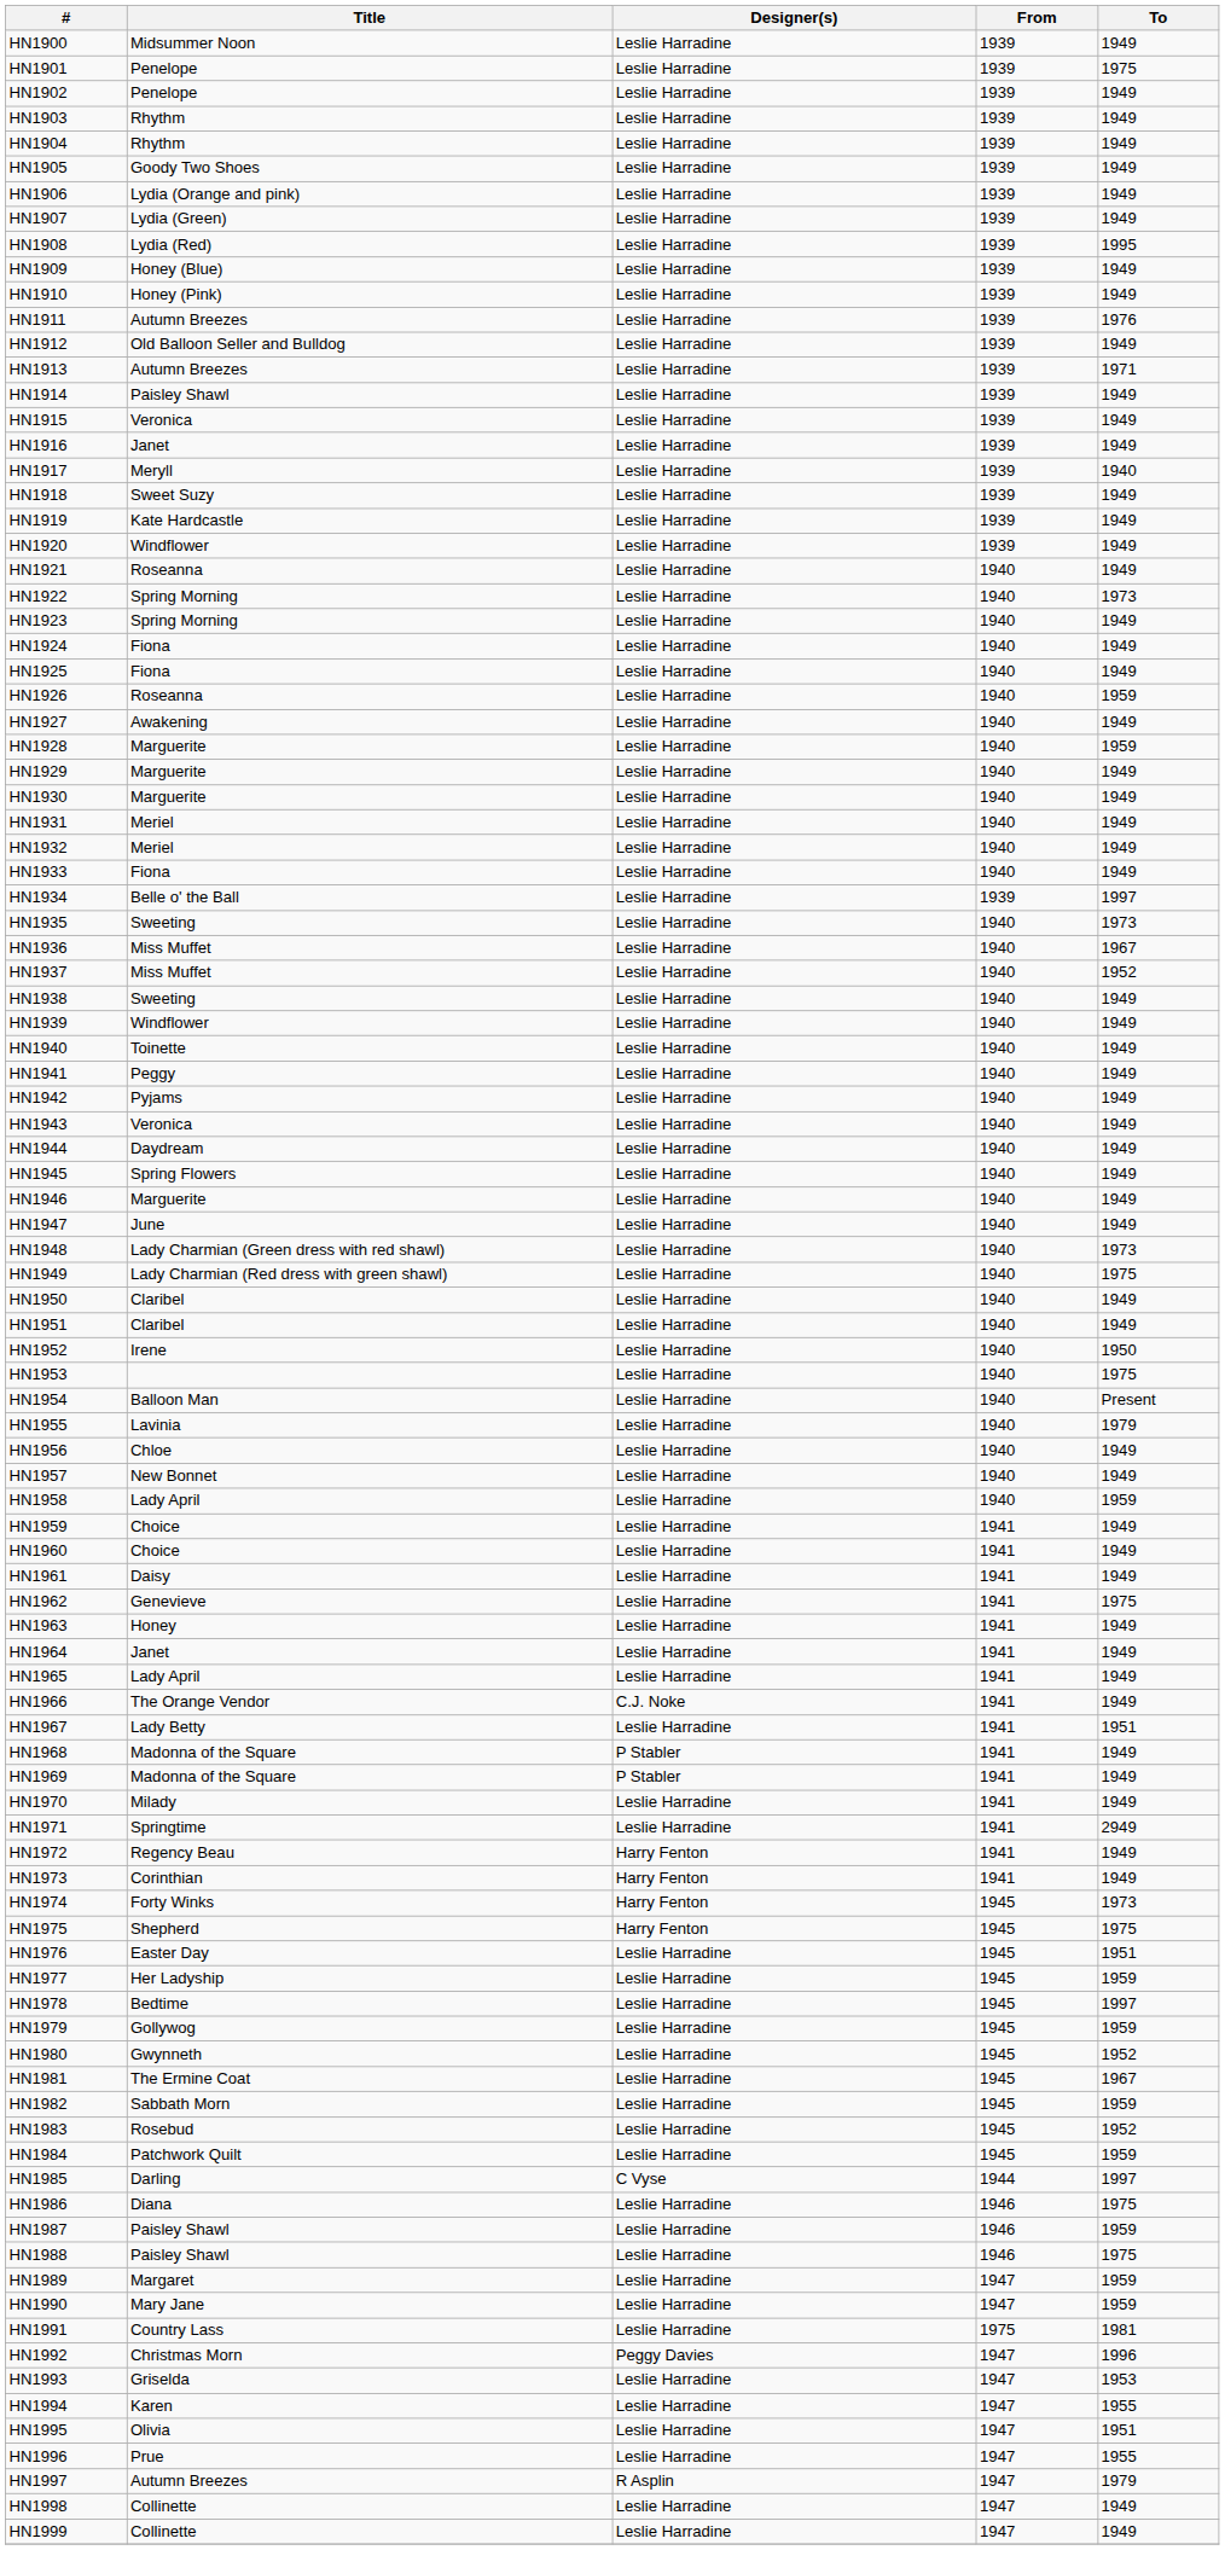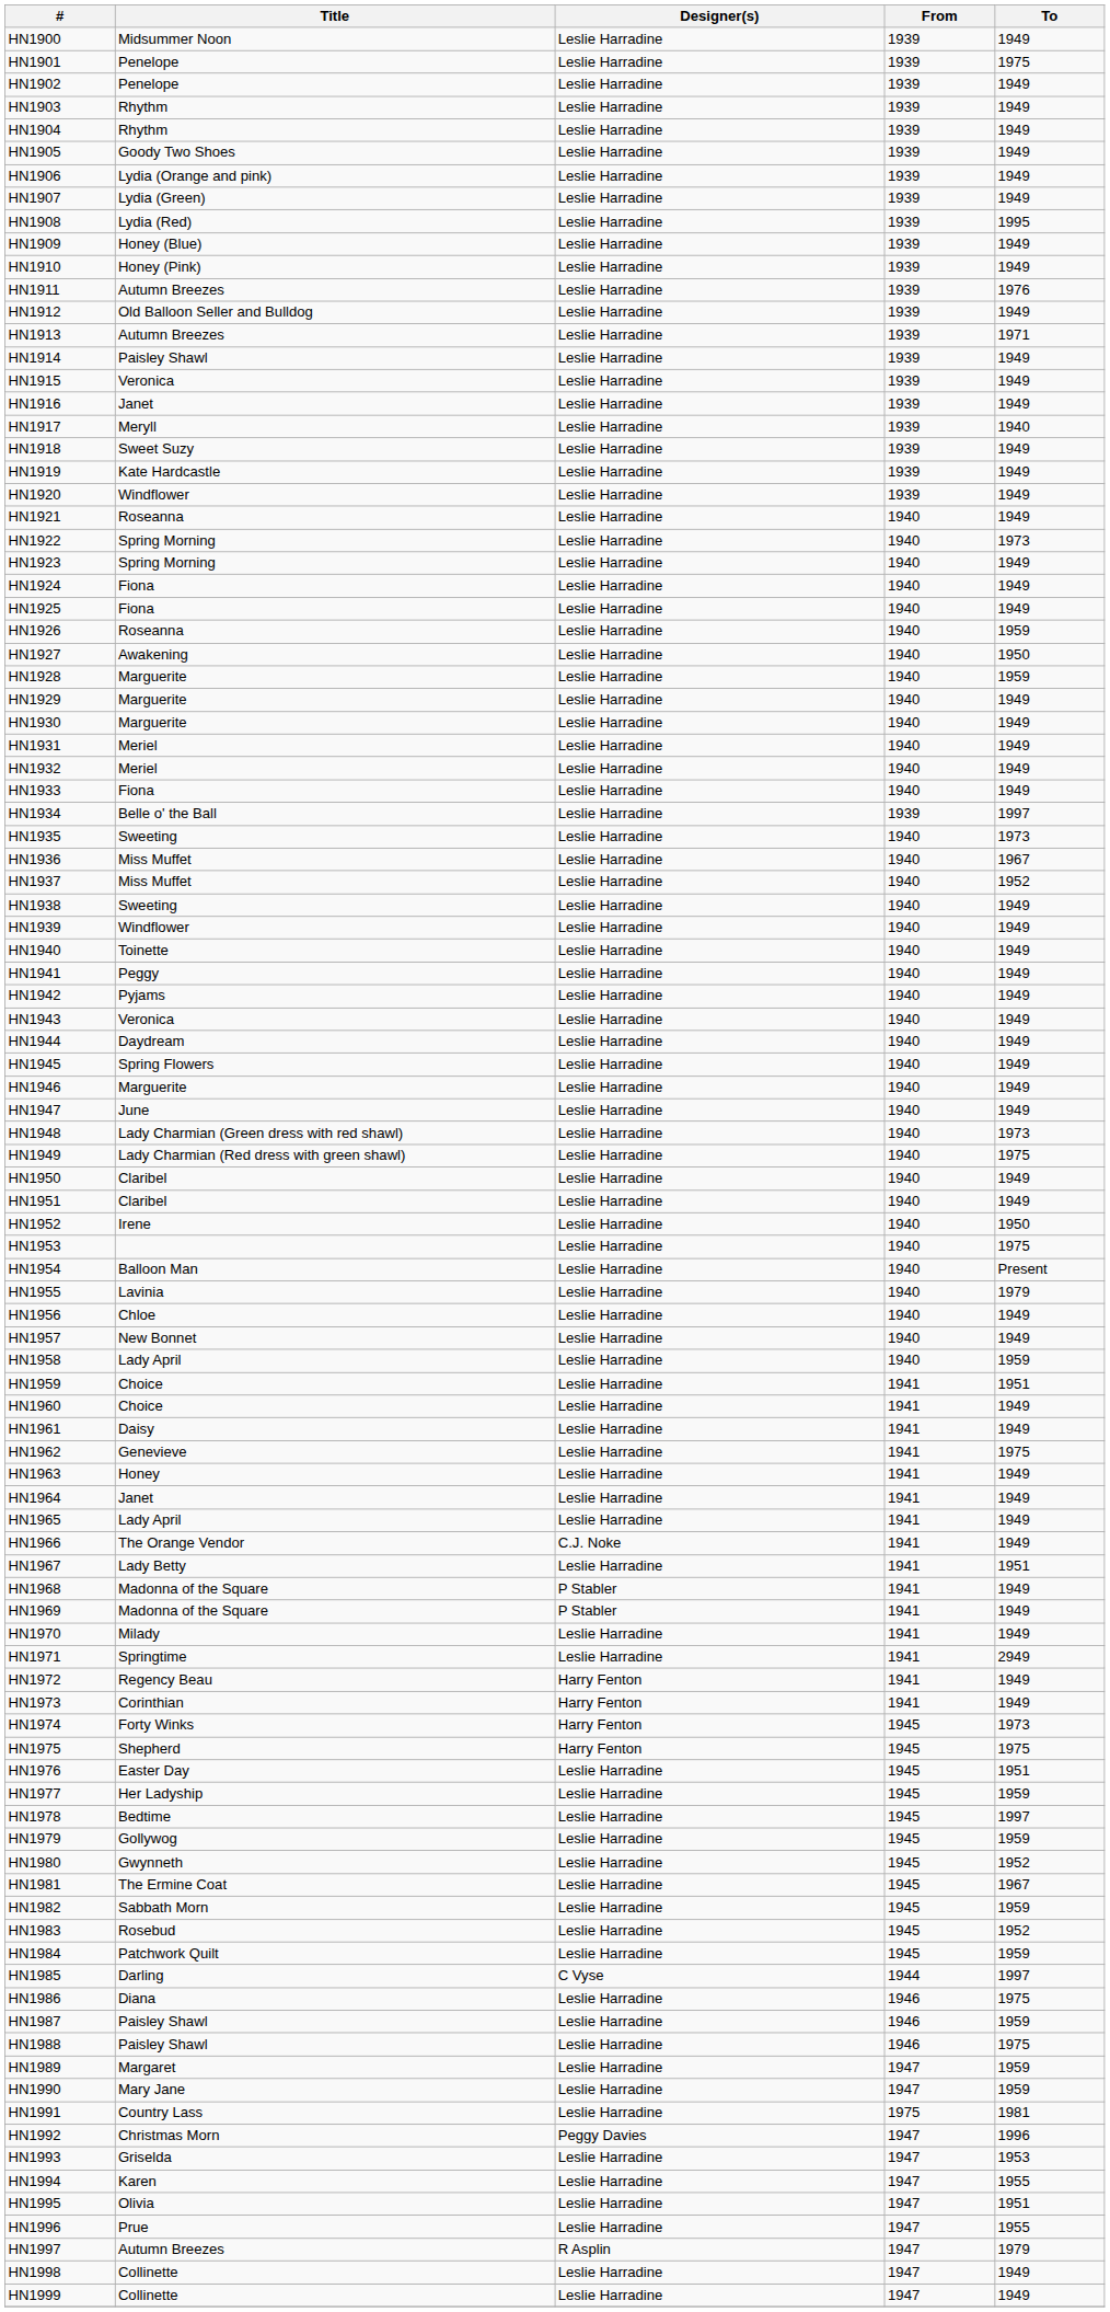HN1927 | To: 1949 -> 1950
HN1959 | To: 1949 -> 1951
